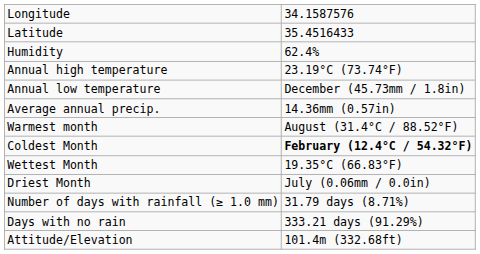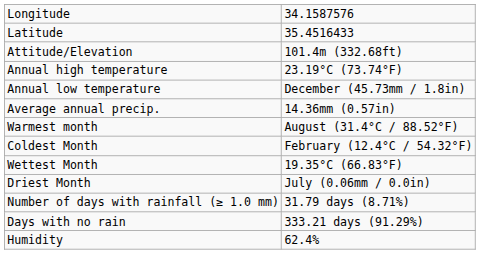rows swapped: Attitude/Elevation <-> Humidity
Coldest Month | column 2: bold -> normal
